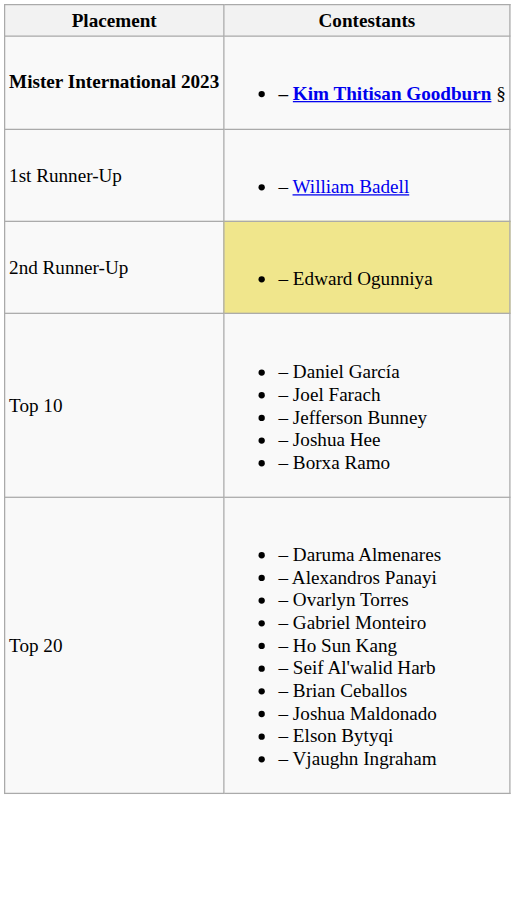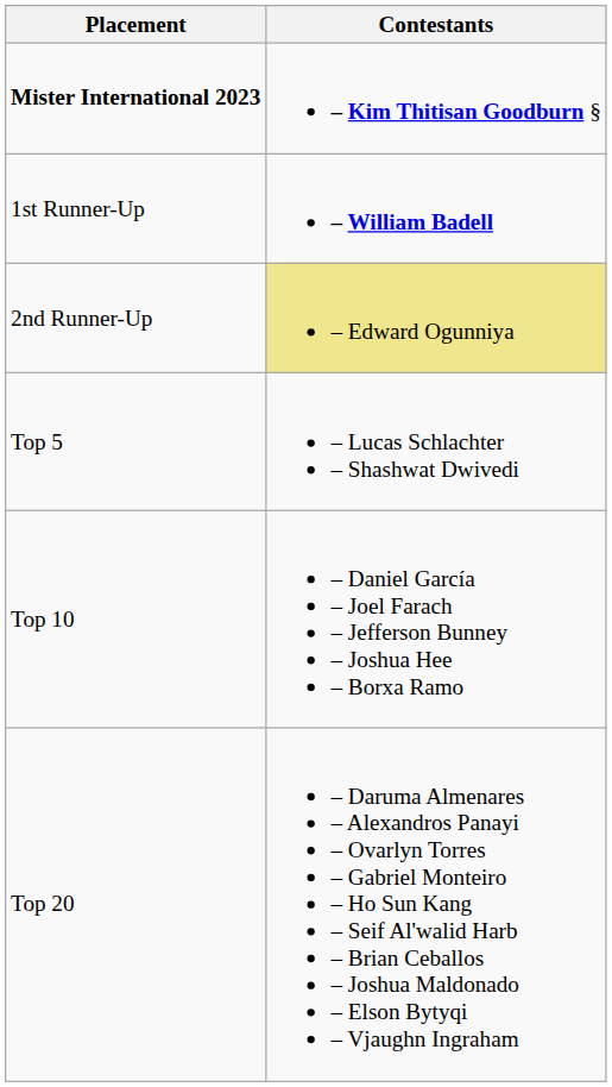1st Runner-Up | Contestants: normal -> bold
+ row: Top 5 | – Lucas Schlachter – Shashwat Dwivedi
